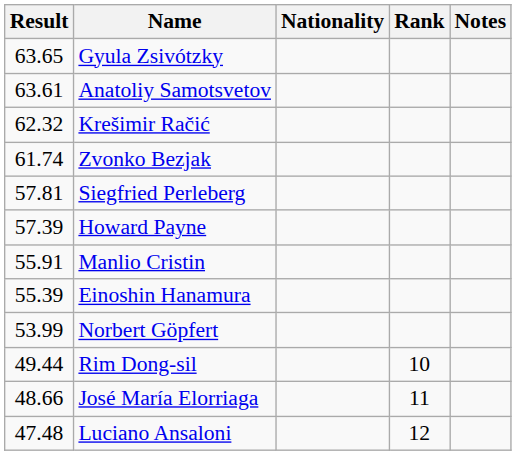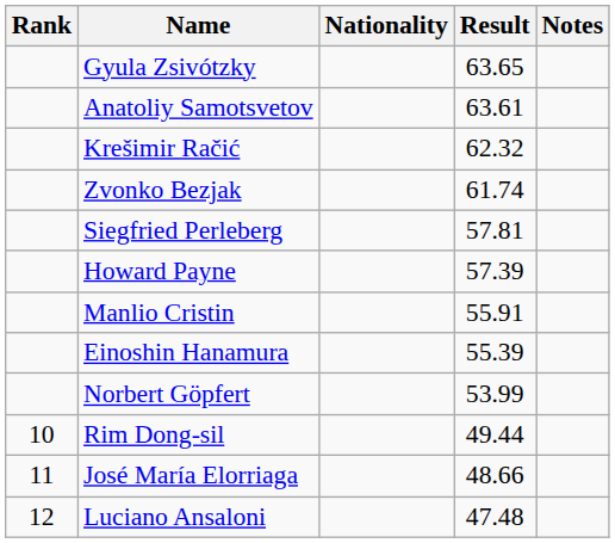columns swapped: Rank <-> Result
